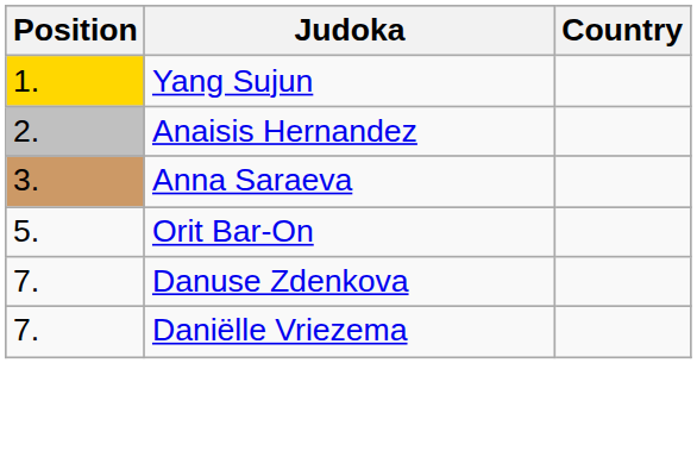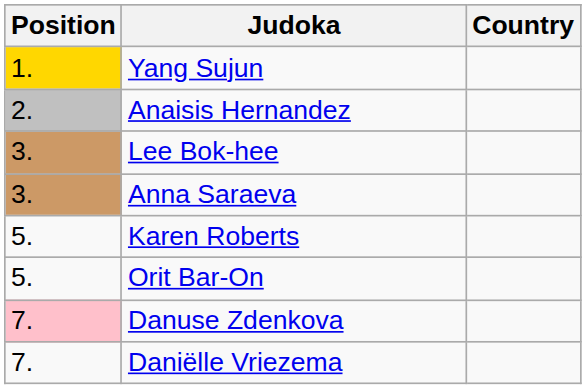+ row: 3. | Lee Bok-hee
+ row: 5. | Karen Roberts
Danuse Zdenkova | Position: no background -> pink background
